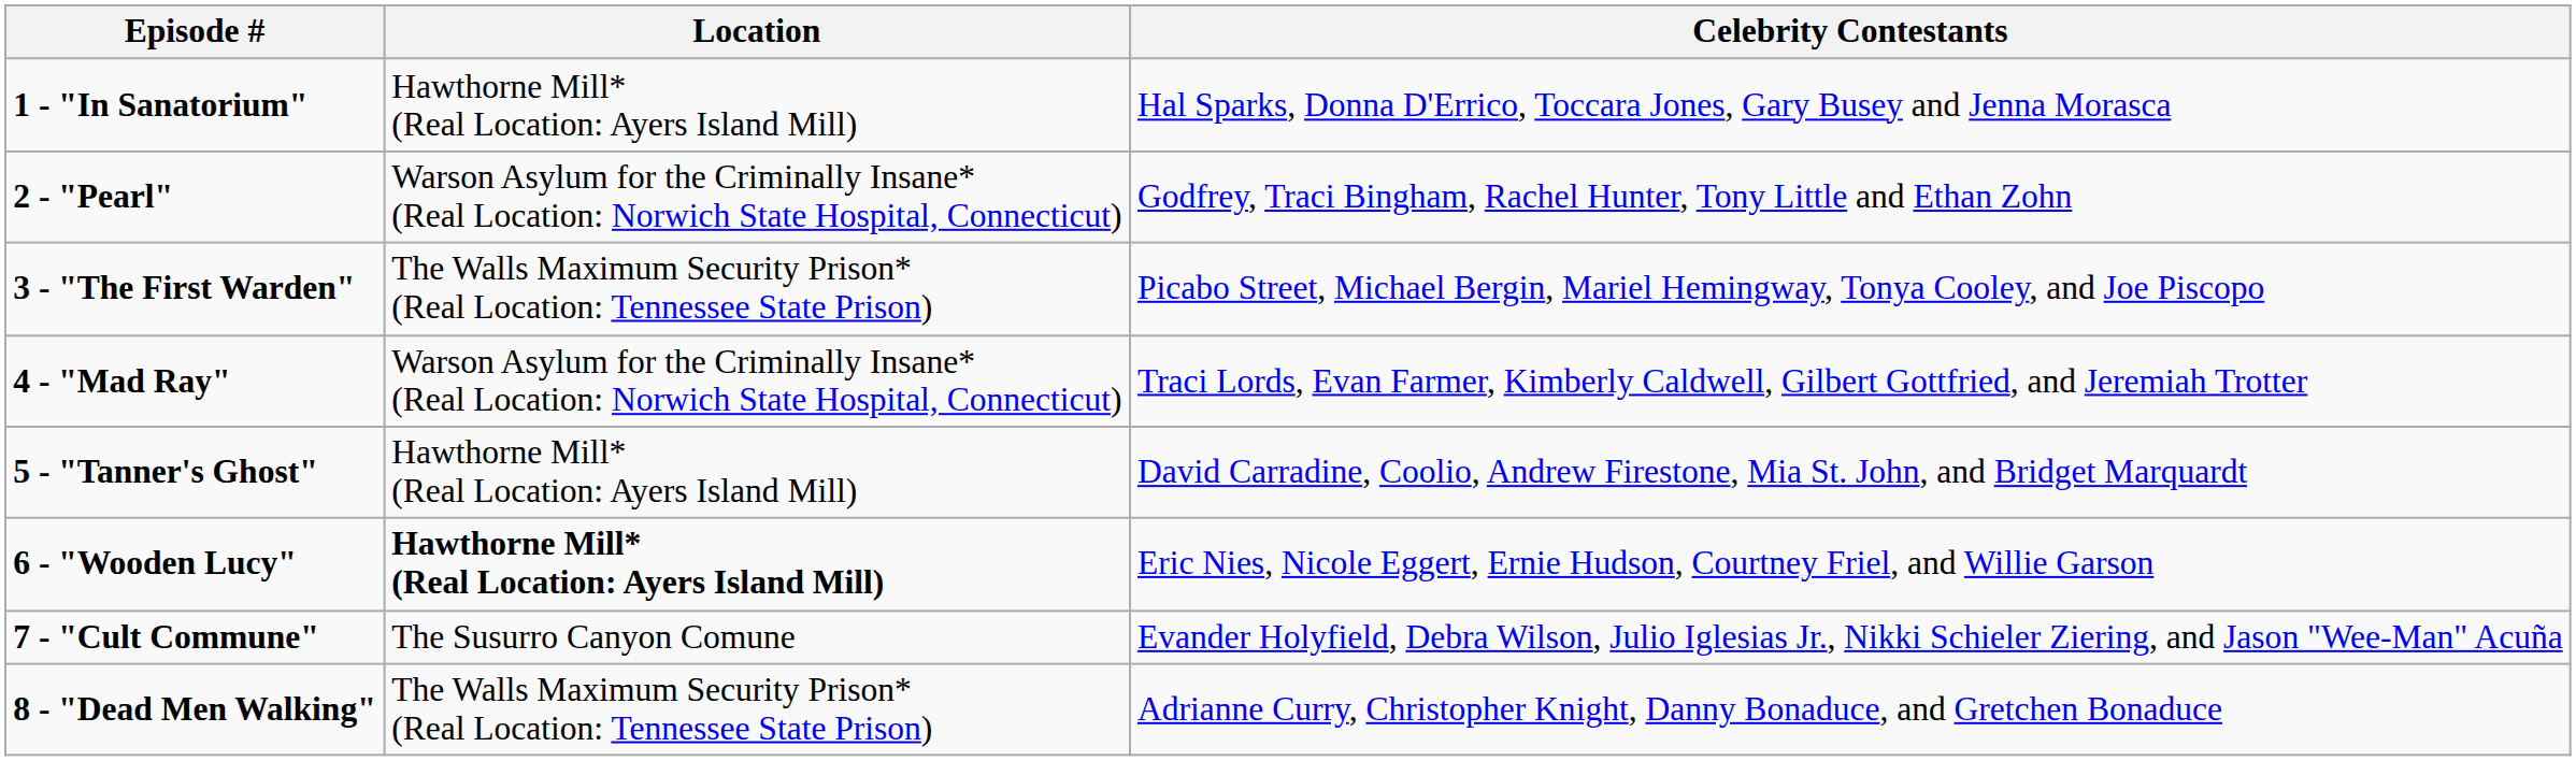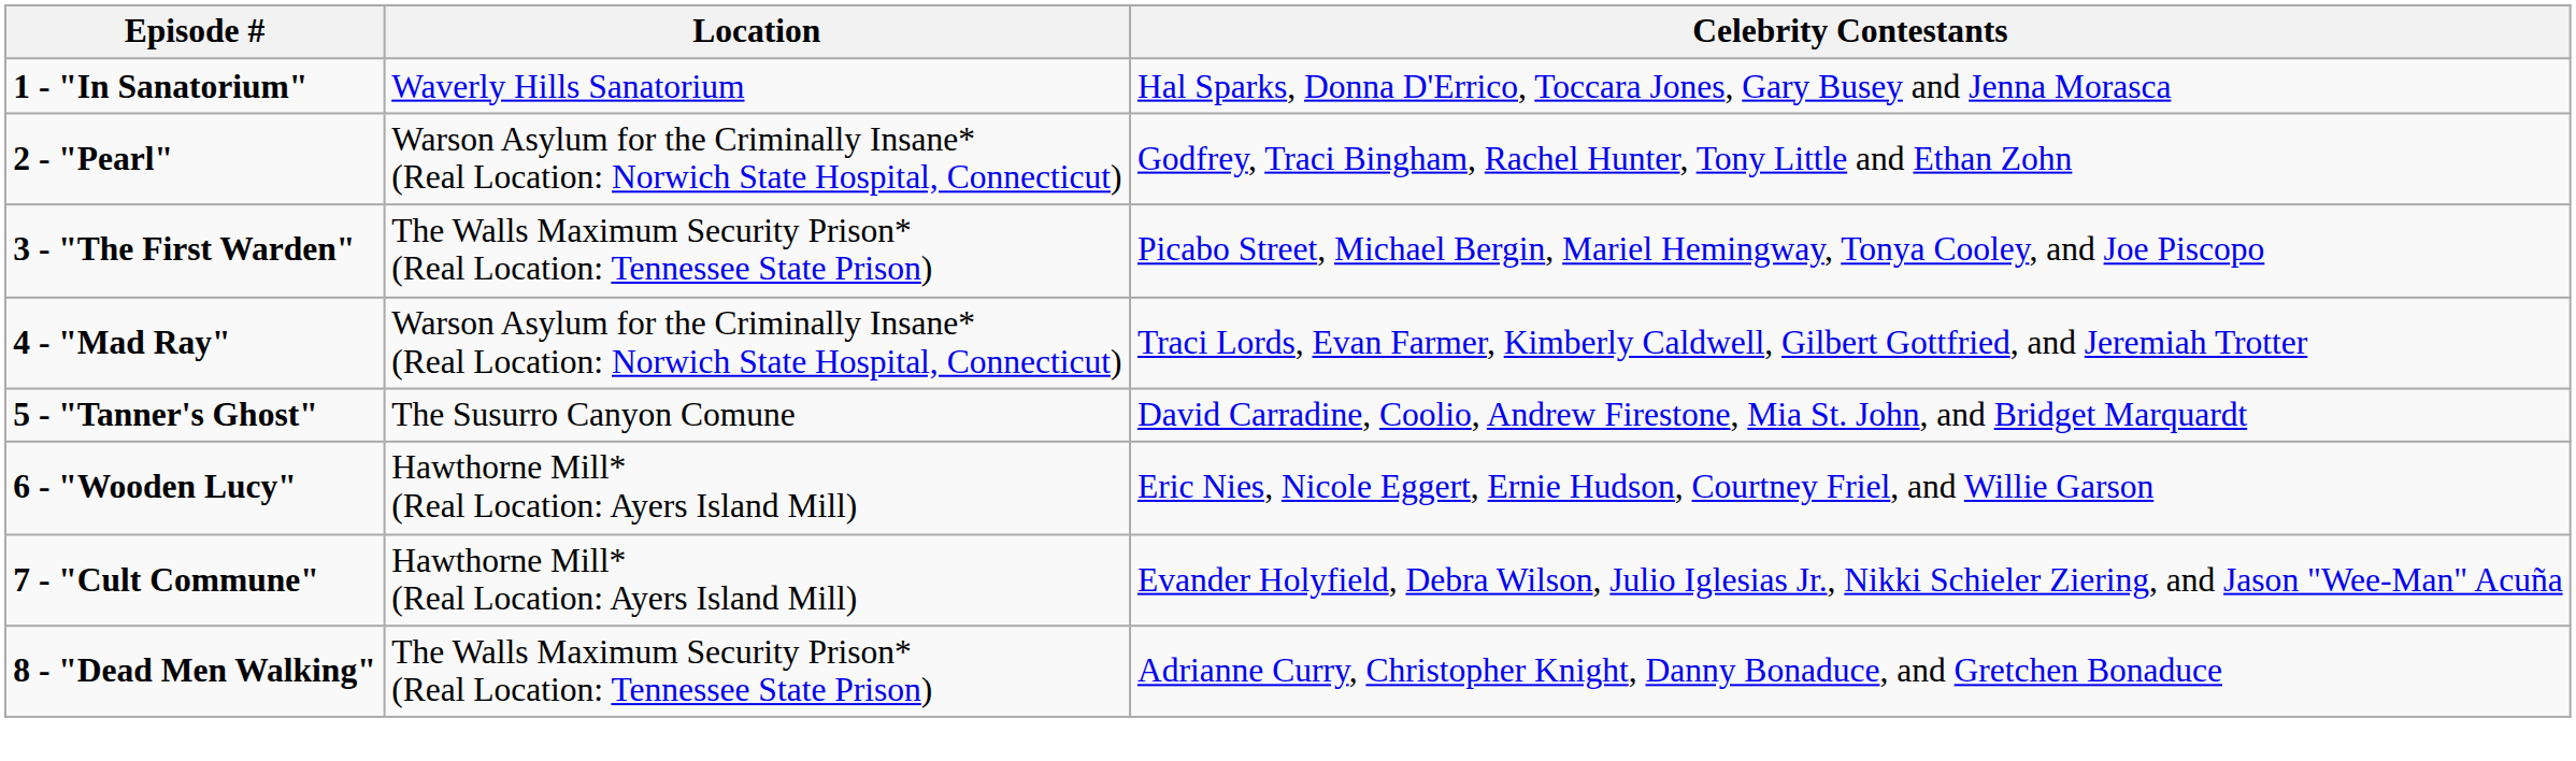1 - "In Sanatorium" | Location: Hawthorne Mill* (Real Location: Ayers Island Mill) -> Waverly Hills Sanatorium
5 - "Tanner's Ghost" | Location: Hawthorne Mill* (Real Location: Ayers Island Mill) -> The Susurro Canyon Comune
6 - "Wooden Lucy" | Location: bold -> normal
7 - "Cult Commune" | Location: The Susurro Canyon Comune -> Hawthorne Mill* (Real Location: Ayers Island Mill)
